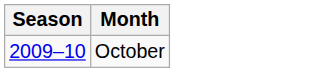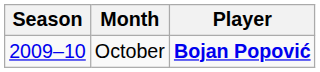+ column: Player | Bojan Popović
